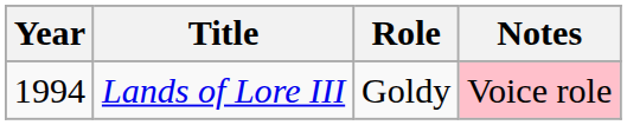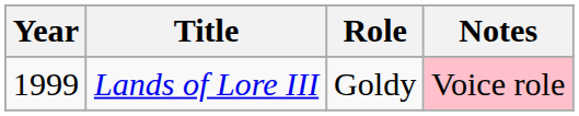Lands of Lore III | Year: 1994 -> 1999
